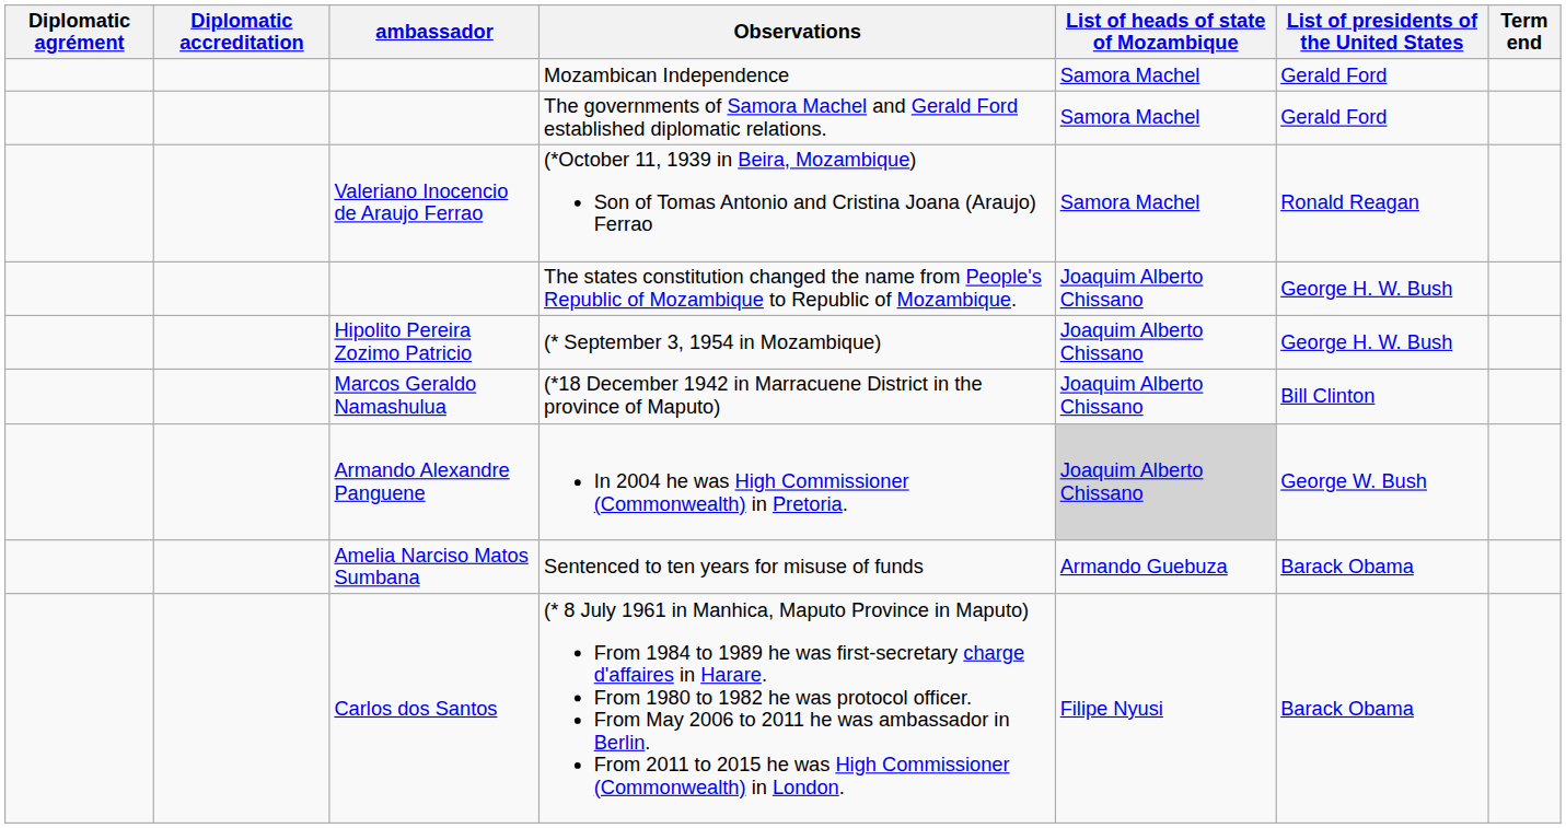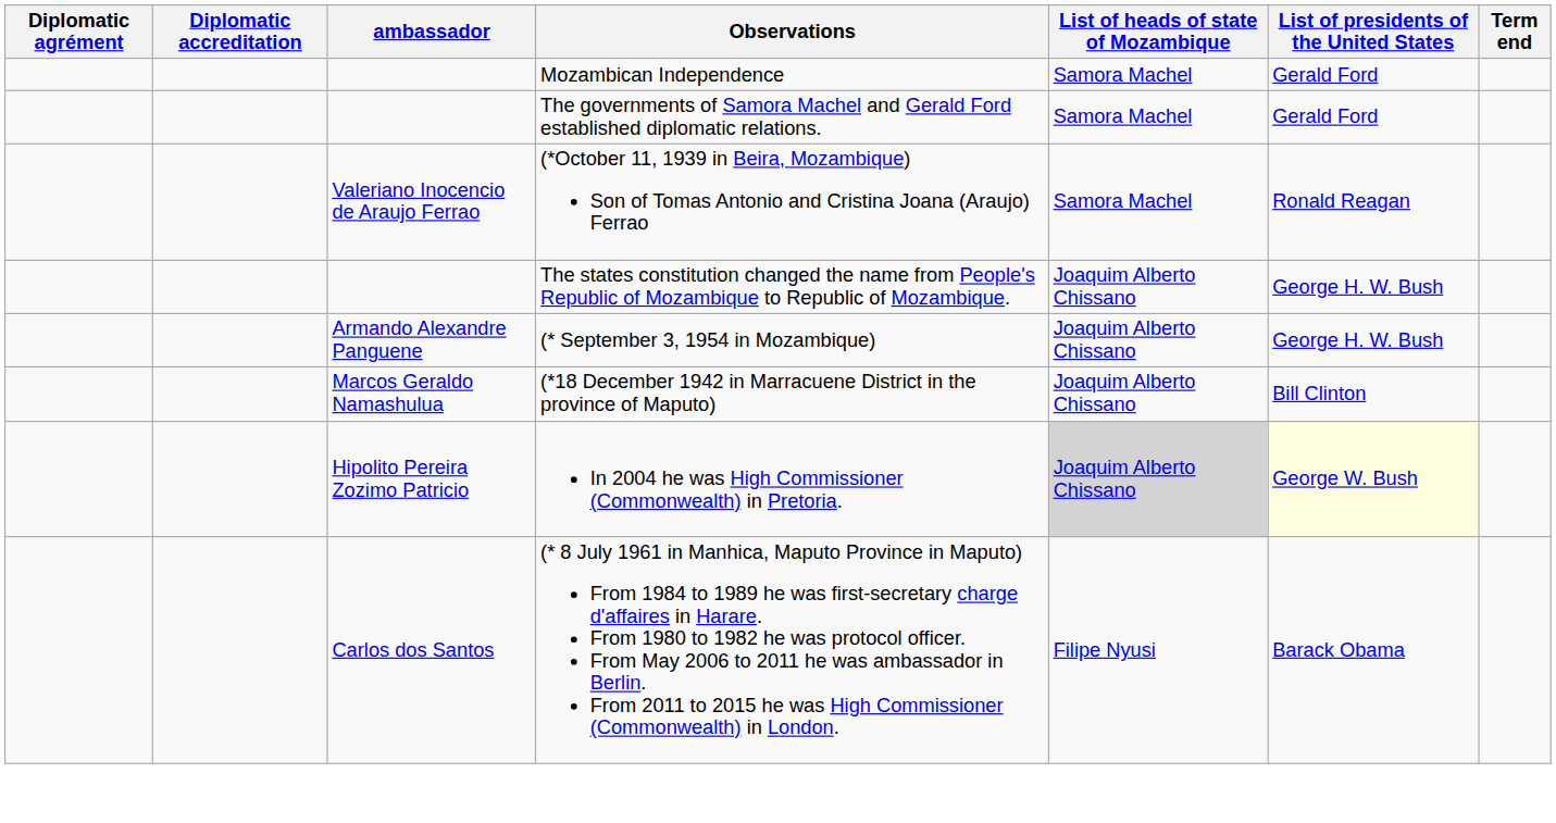(* September 3, 1954 in Mozambique) | ambassador: Hipolito Pereira Zozimo Patricio -> Armando Alexandre Panguene
In 2004 he was High Commissioner (Commonwealth) in Pretoria. | ambassador: Armando Alexandre Panguene -> Hipolito Pereira Zozimo Patricio
In 2004 he was High Commissioner (Commonwealth) in Pretoria. | List of presidents of the United States: no background -> lightyellow background
- row: Amelia Narciso Matos Sumbana | Sentenced to ten years for misuse of funds | Armando Guebuza | Barack Obama
